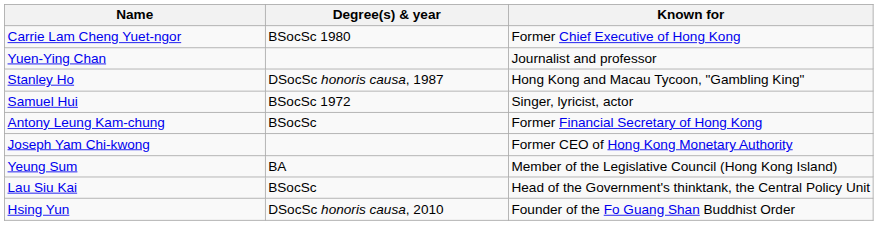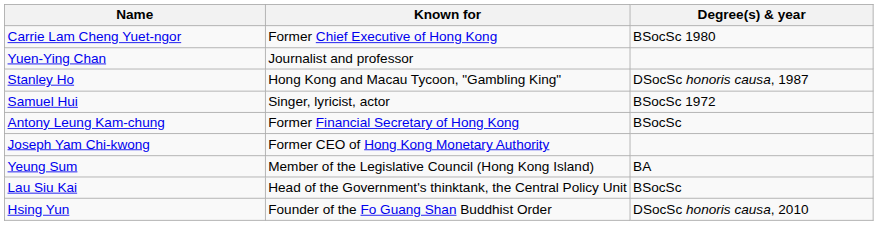columns swapped: Known for <-> Degree(s) & year
